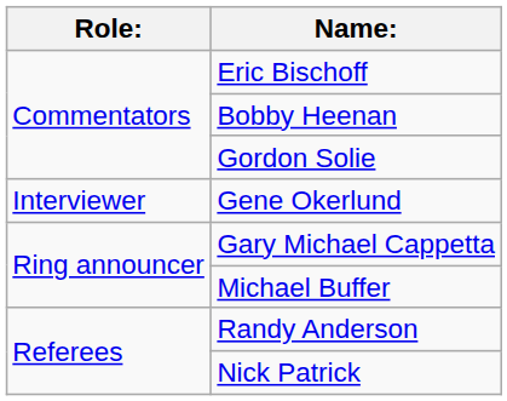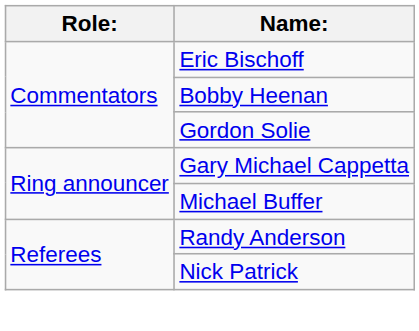- row: Interviewer | Gene Okerlund
